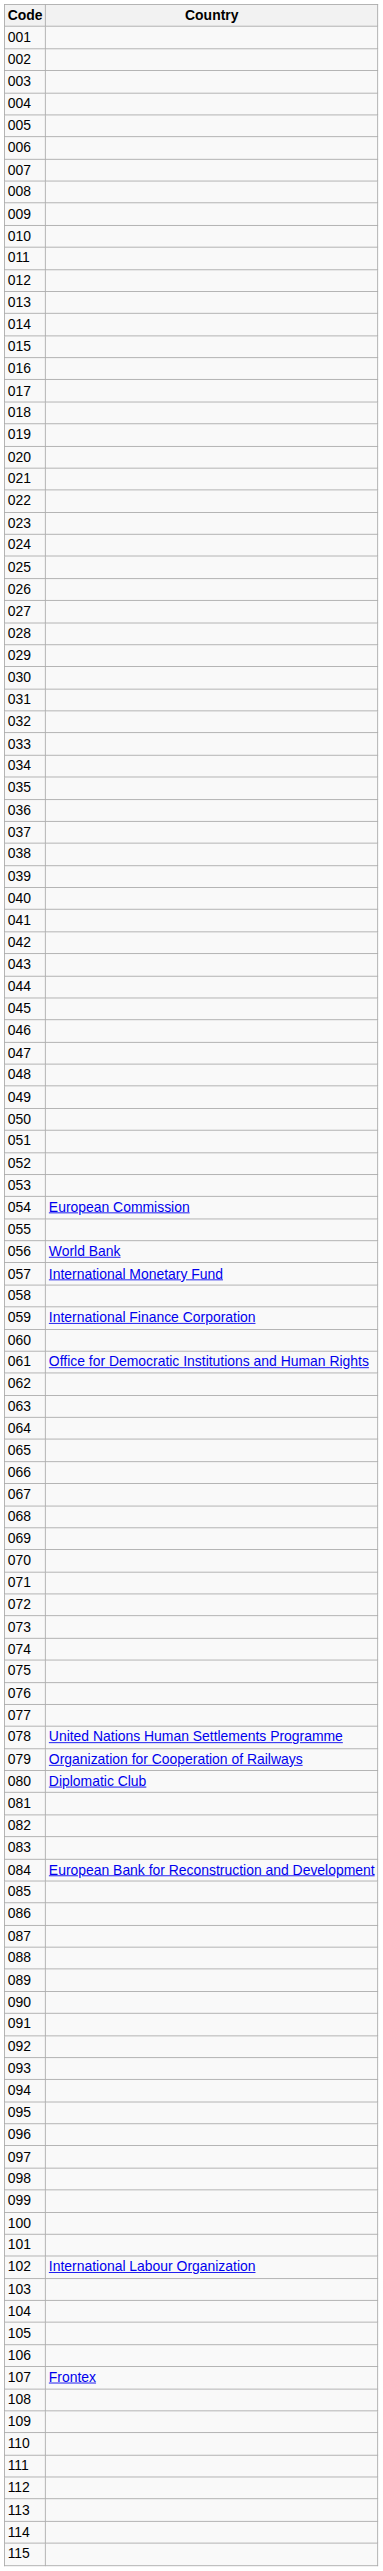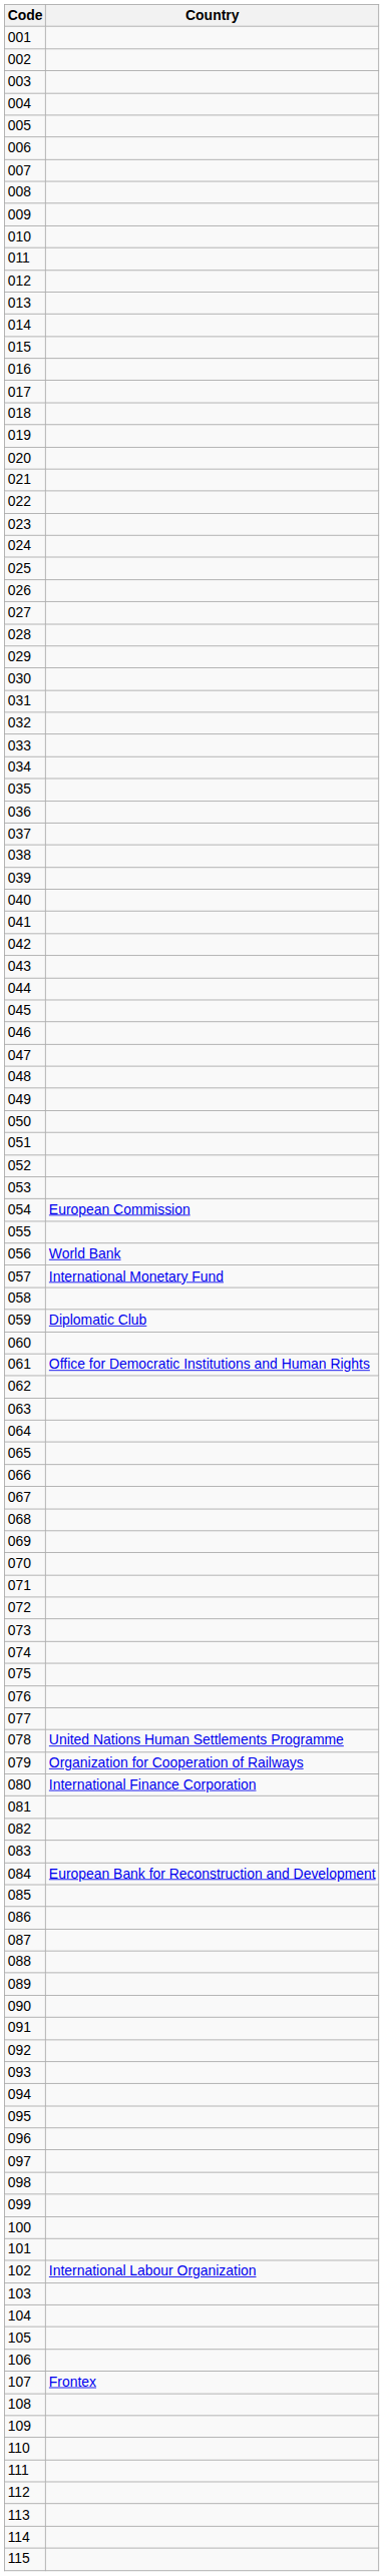059 | Country: International Finance Corporation -> Diplomatic Club
080 | Country: Diplomatic Club -> International Finance Corporation
